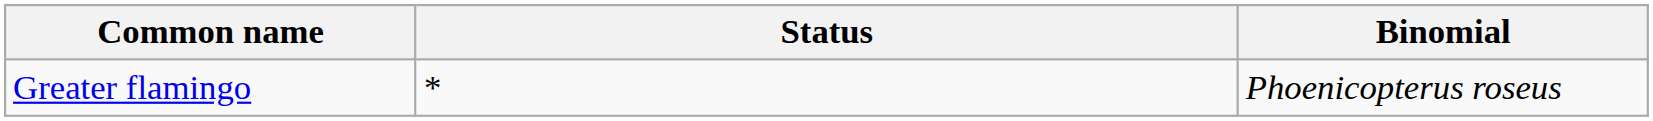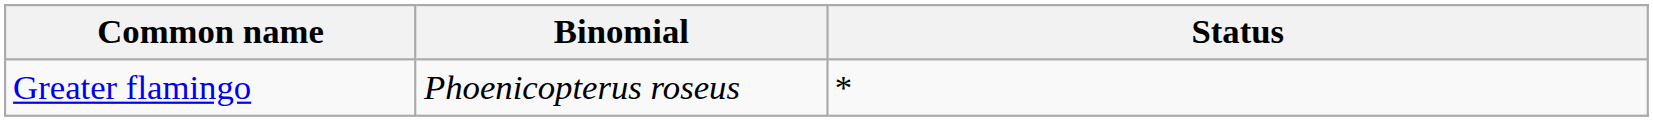columns swapped: Binomial <-> Status
